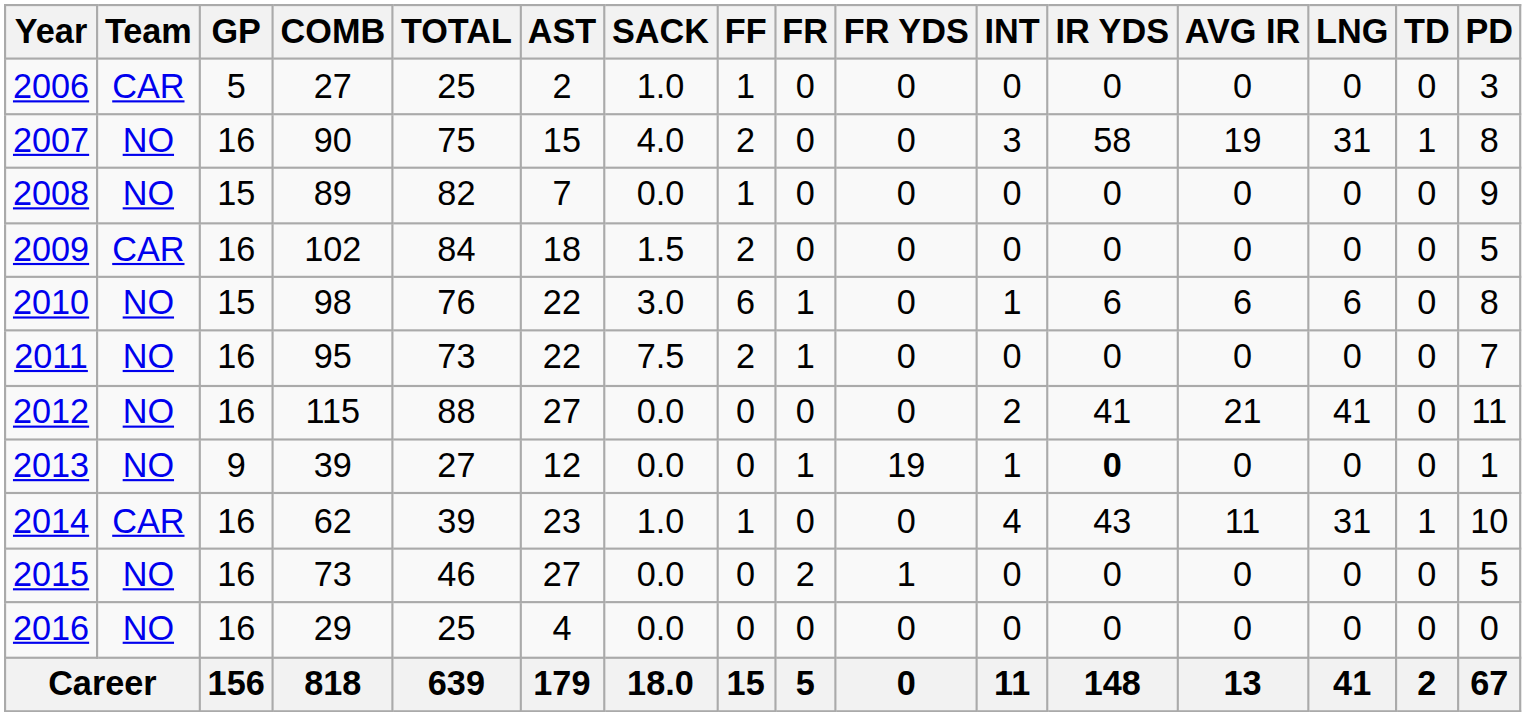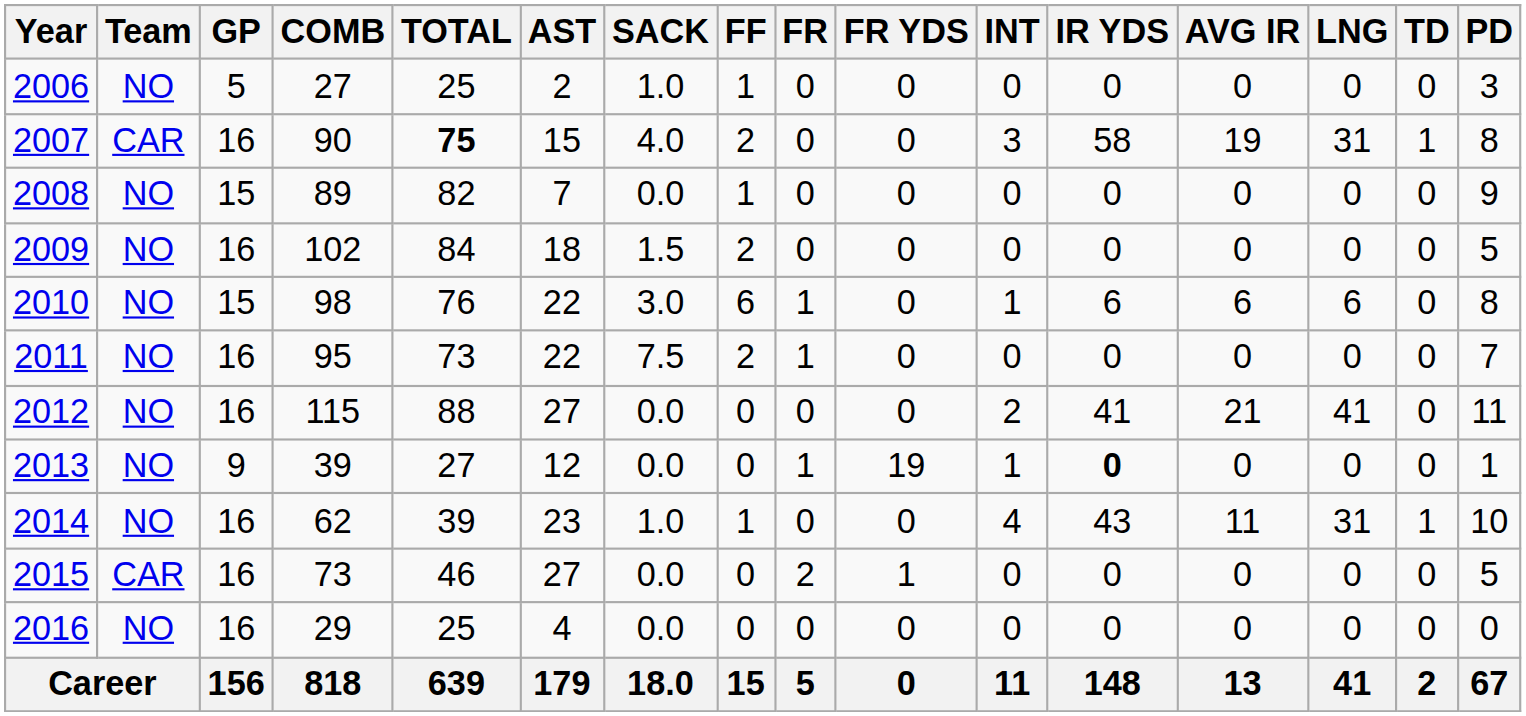2006 | Team: CAR -> NO
2007 | Team: NO -> CAR
2007 | TOTAL: normal -> bold
2009 | Team: CAR -> NO
2014 | Team: CAR -> NO
2015 | Team: NO -> CAR
